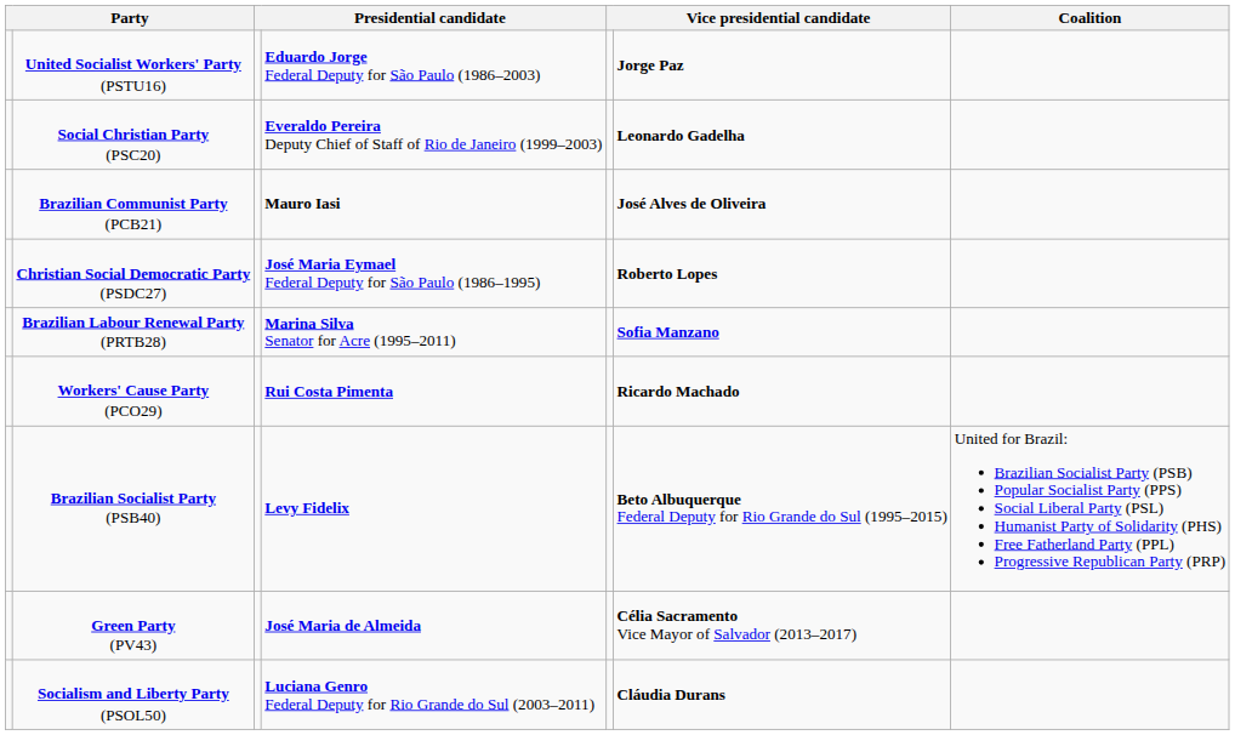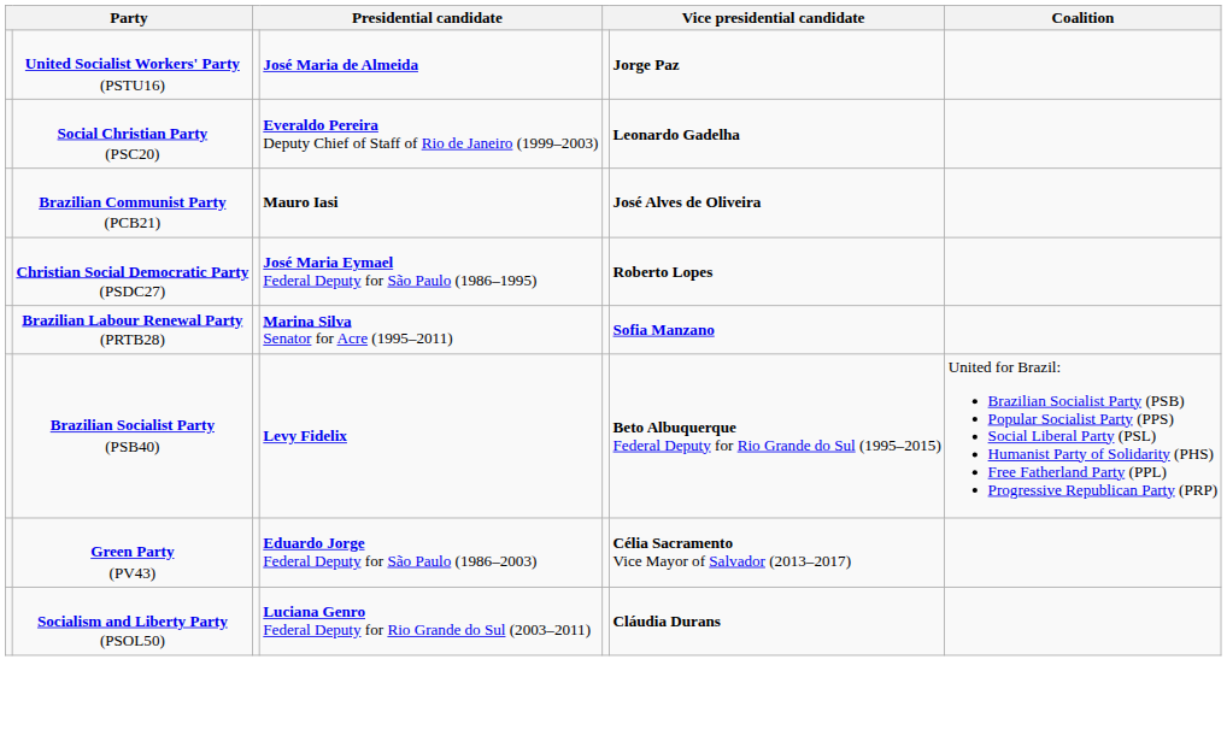United Socialist Workers' Party (PSTU16) | column 4: Eduardo Jorge Federal Deputy for São Paulo (1986–2003) -> José Maria de Almeida
- row: Workers' Cause Party (PCO29) | Rui Costa Pimenta | Ricardo Machado
Green Party (PV43) | column 4: José Maria de Almeida -> Eduardo Jorge Federal Deputy for São Paulo (1986–2003)
